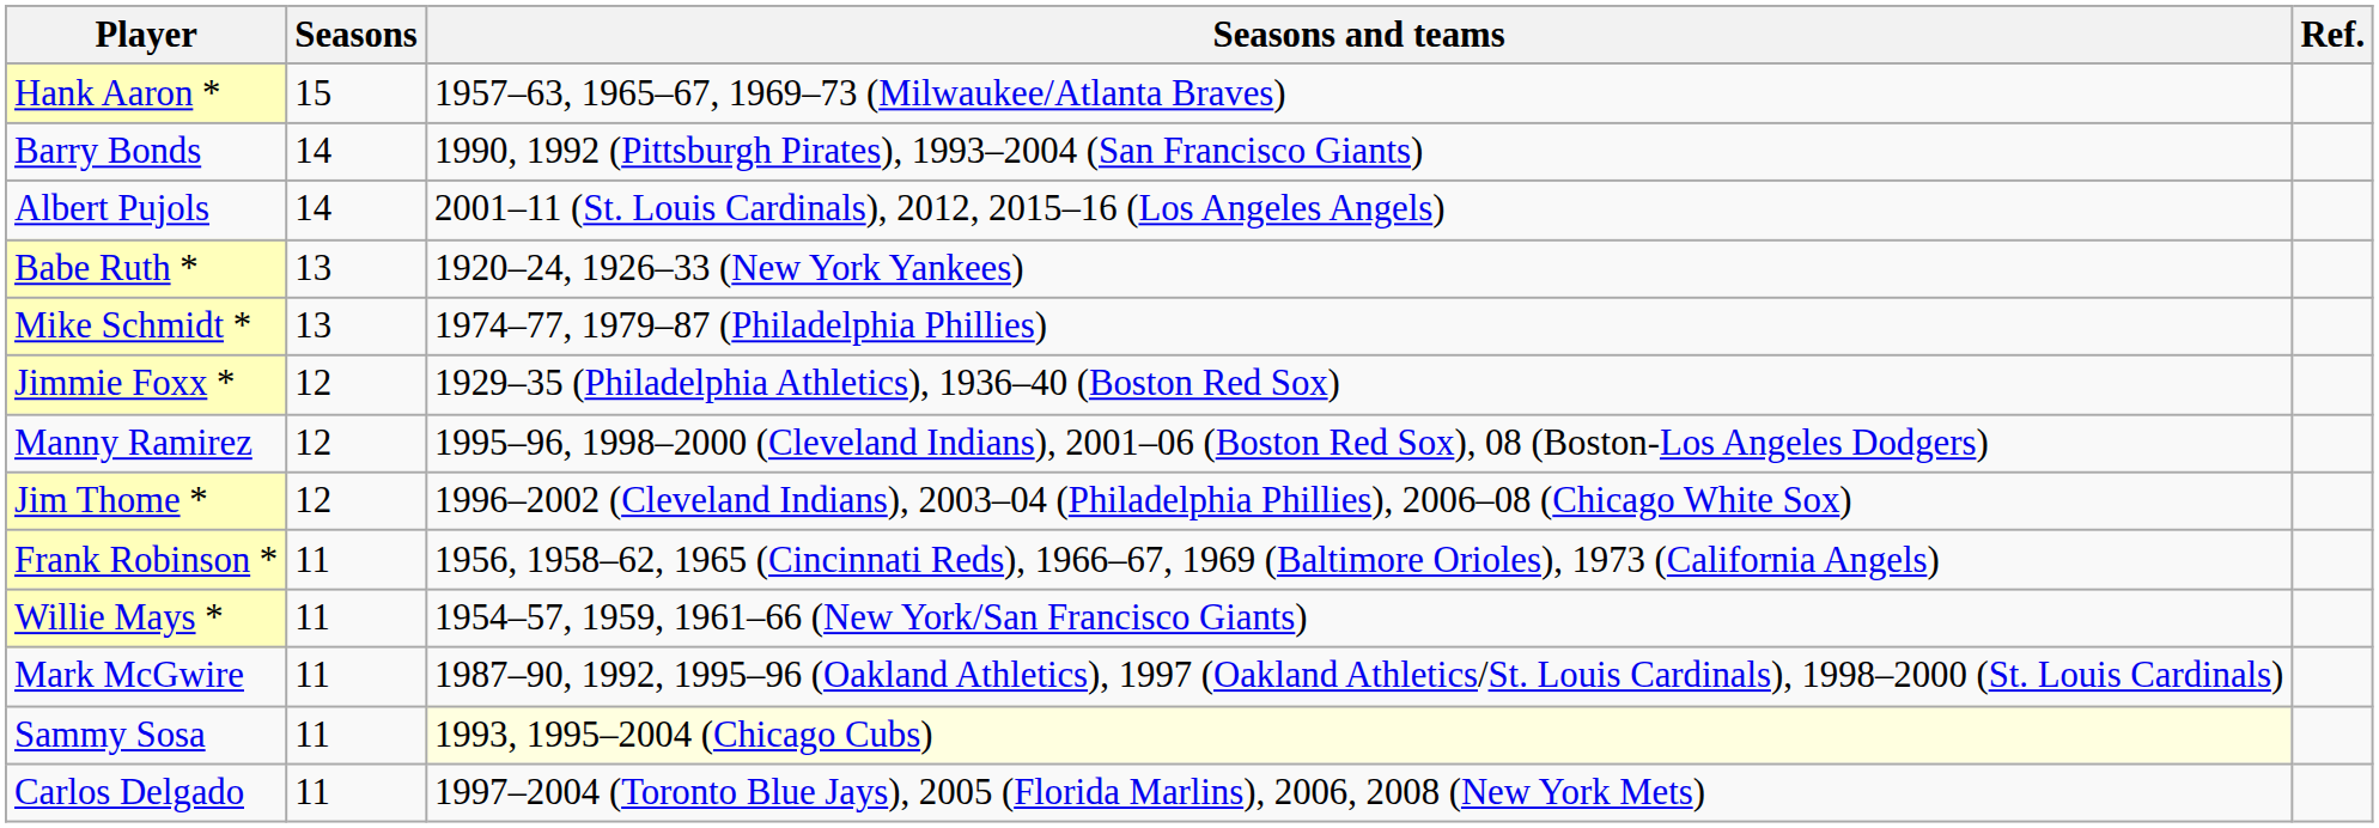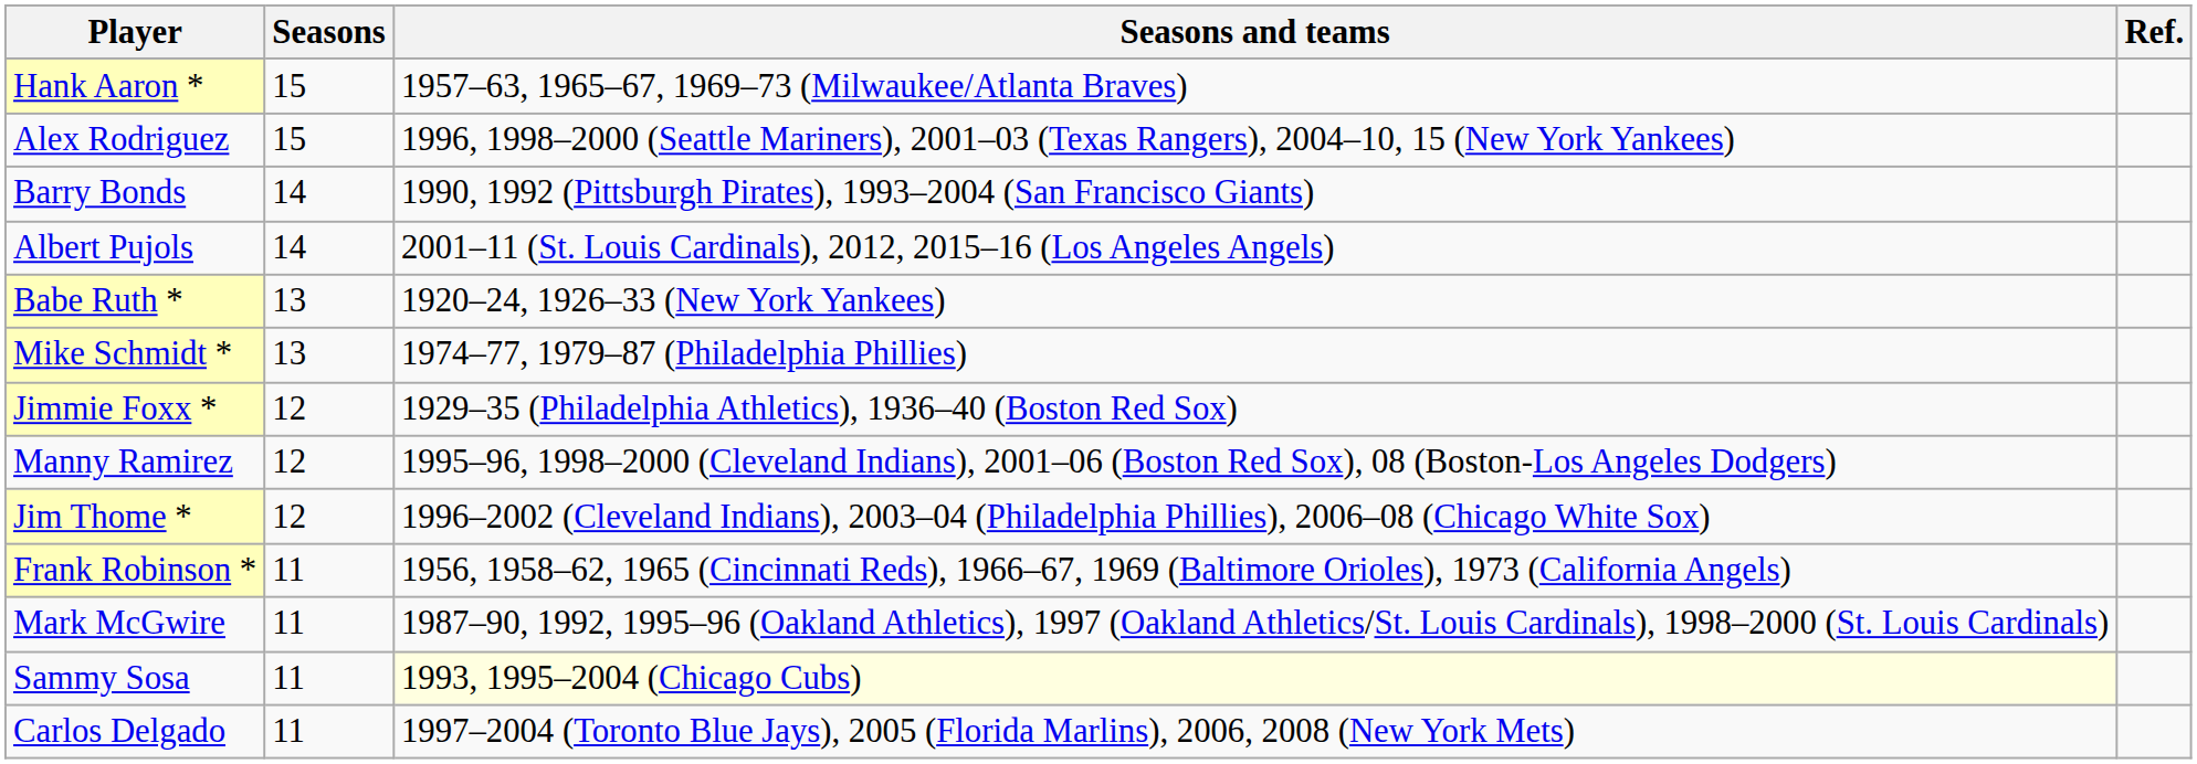+ row: Alex Rodriguez | 15 | 1996, 1998–2000 (Seattle Mariners), 2001–03 (Texas Rangers), 2004–10, 15 (New York Yankees)
- row: Willie Mays * | 11 | 1954–57, 1959, 1961–66 (New York/San Francisco Giants)
